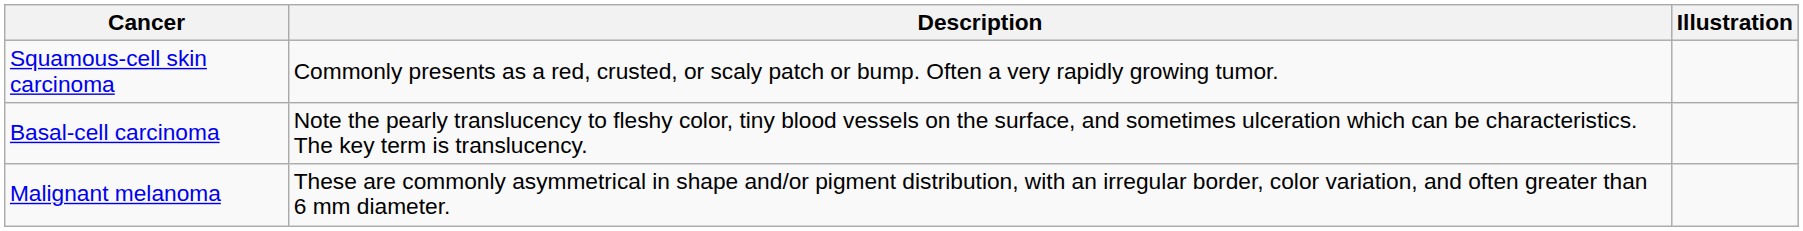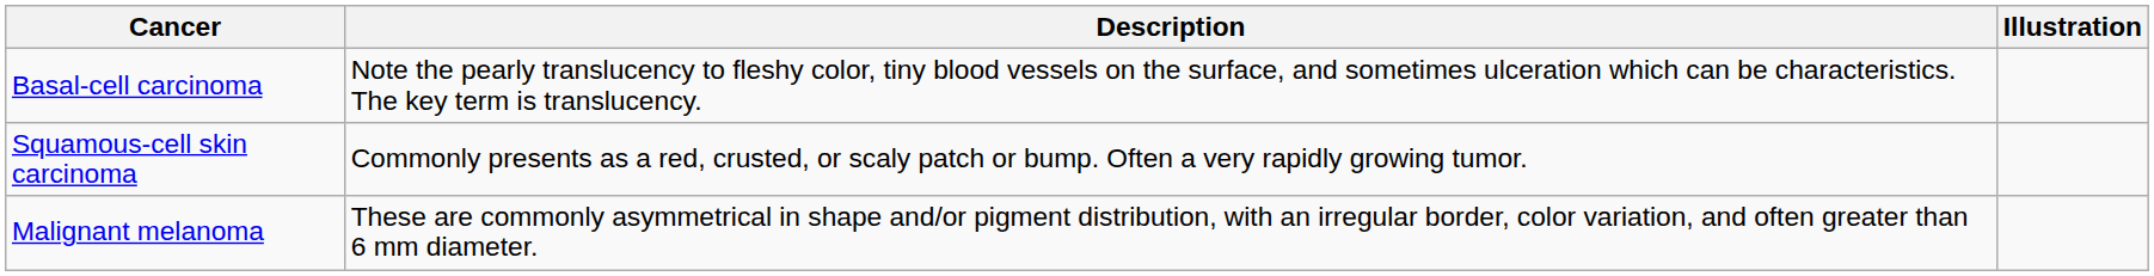rows swapped: Basal-cell carcinoma <-> Squamous-cell skin carcinoma
